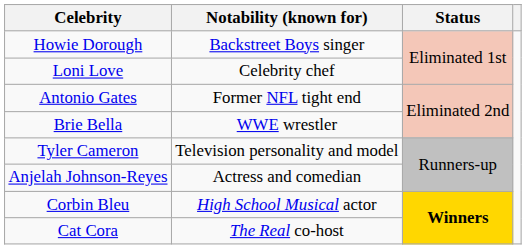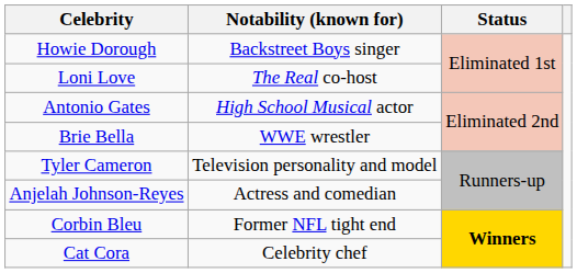Loni Love | Notability (known for): Celebrity chef -> The Real co-host
Antonio Gates | Notability (known for): Former NFL tight end -> High School Musical actor
Corbin Bleu | Notability (known for): High School Musical actor -> Former NFL tight end
Cat Cora | Notability (known for): The Real co-host -> Celebrity chef
